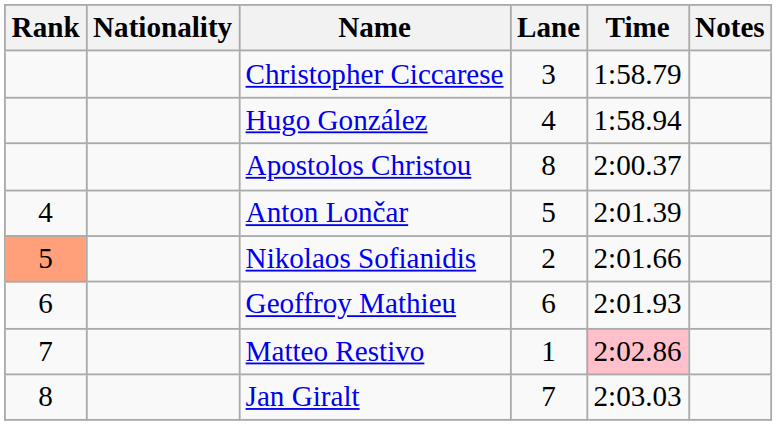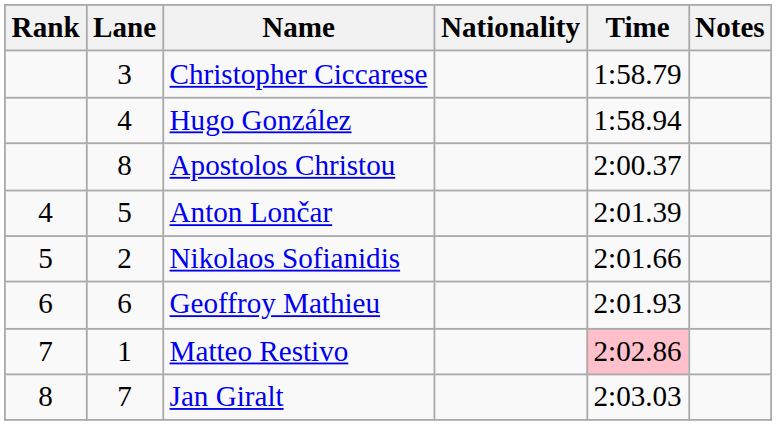columns swapped: Lane <-> Nationality
Nikolaos Sofianidis | Rank: lightsalmon background -> no background
